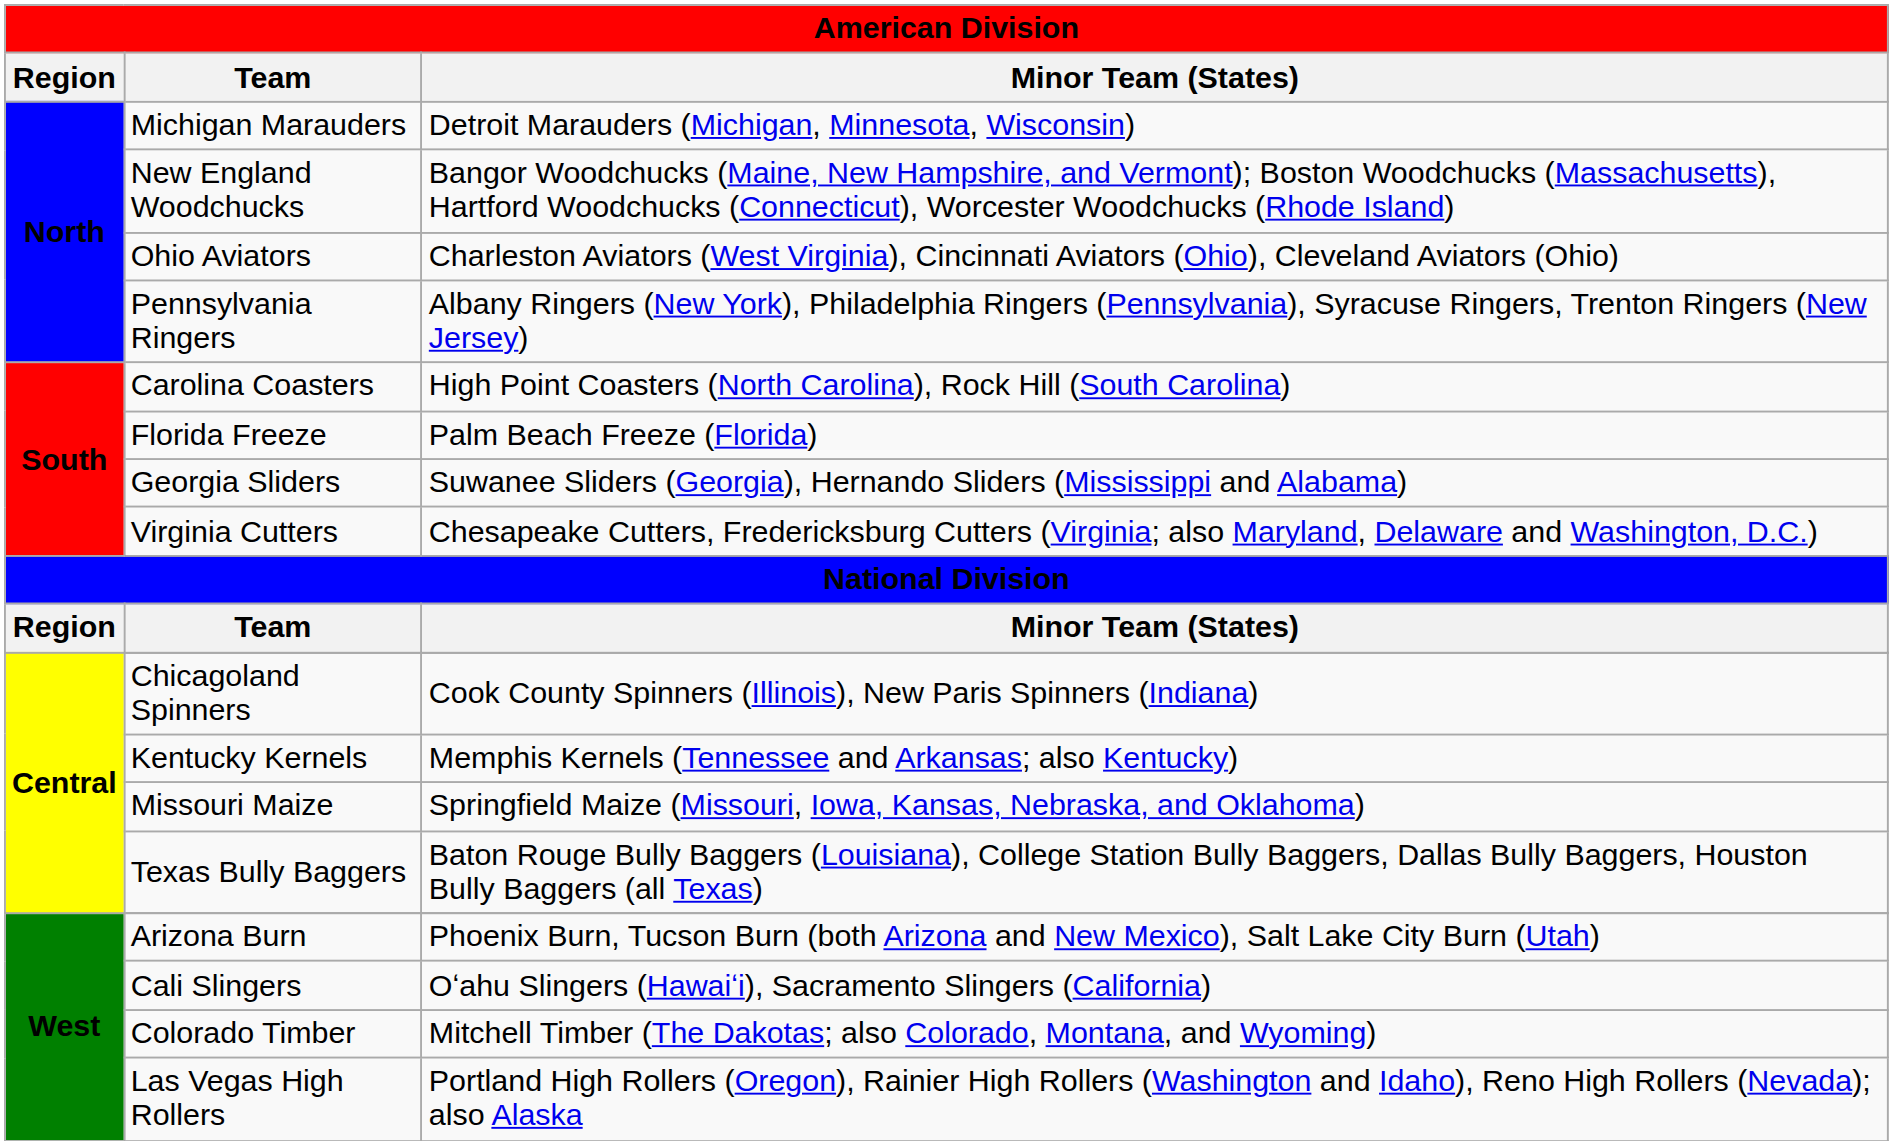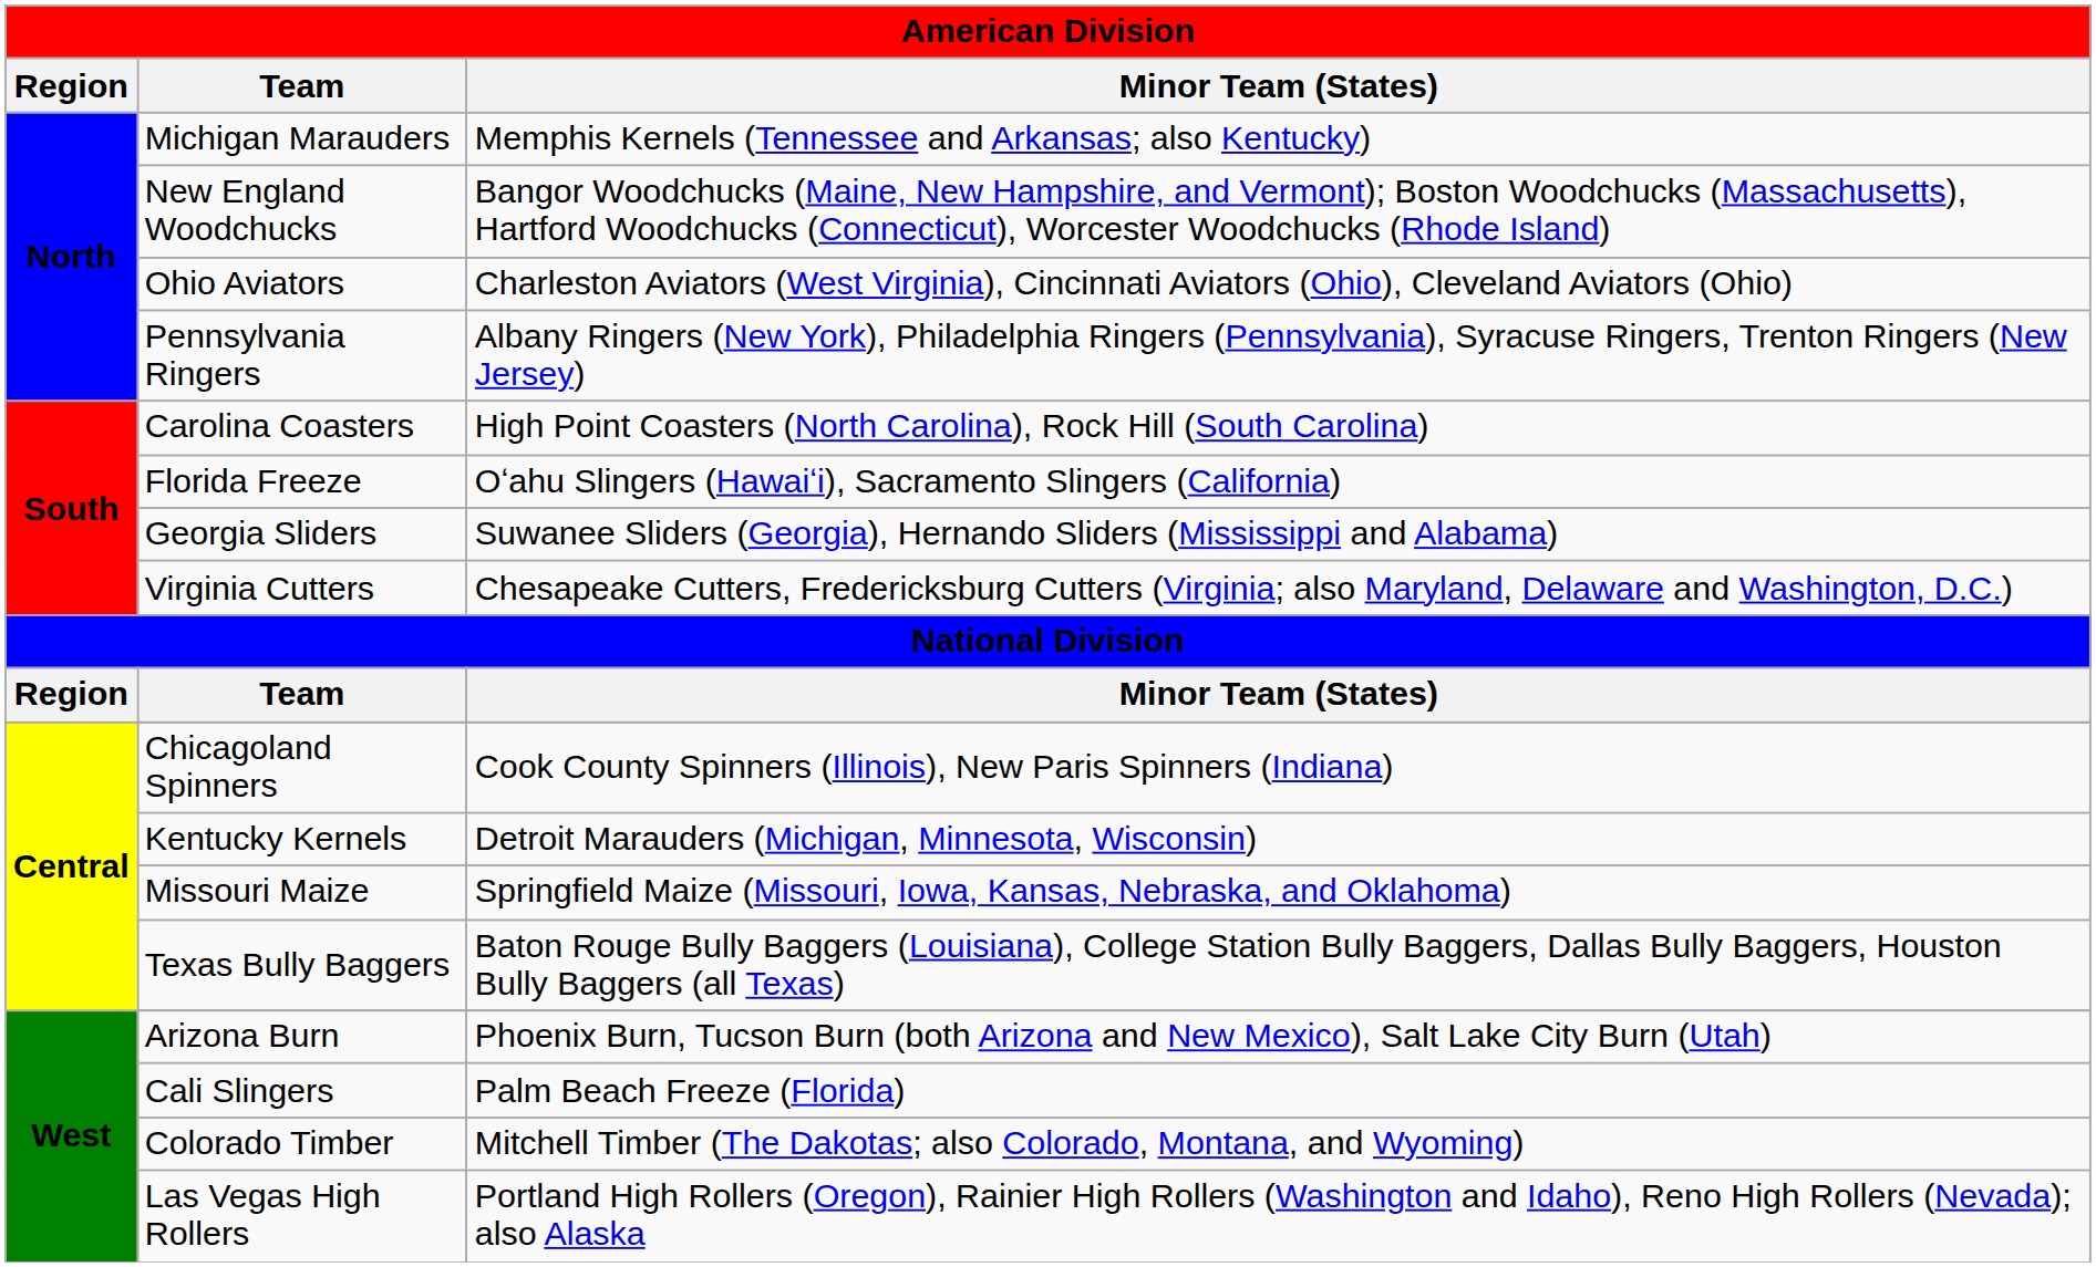Michigan Marauders | Minor Team (States): Detroit Marauders (Michigan, Minnesota, Wisconsin) -> Memphis Kernels (Tennessee and Arkansas; also Kentucky)
Florida Freeze | Minor Team (States): Palm Beach Freeze (Florida) -> Oʻahu Slingers (Hawaiʻi), Sacramento Slingers (California)
Kentucky Kernels | Minor Team (States): Memphis Kernels (Tennessee and Arkansas; also Kentucky) -> Detroit Marauders (Michigan, Minnesota, Wisconsin)
Cali Slingers | Minor Team (States): Oʻahu Slingers (Hawaiʻi), Sacramento Slingers (California) -> Palm Beach Freeze (Florida)
